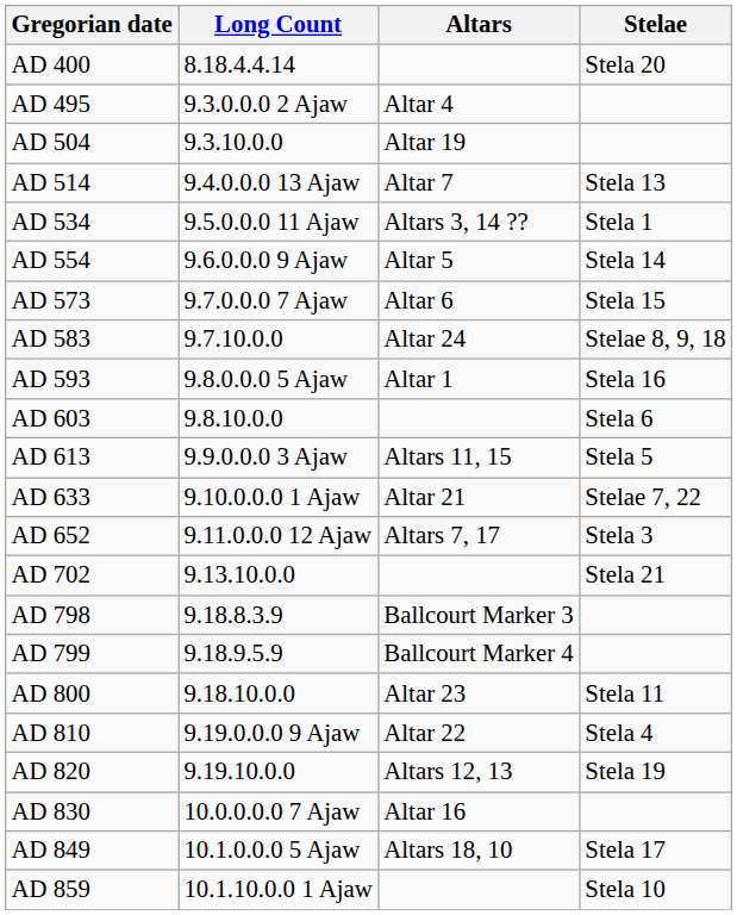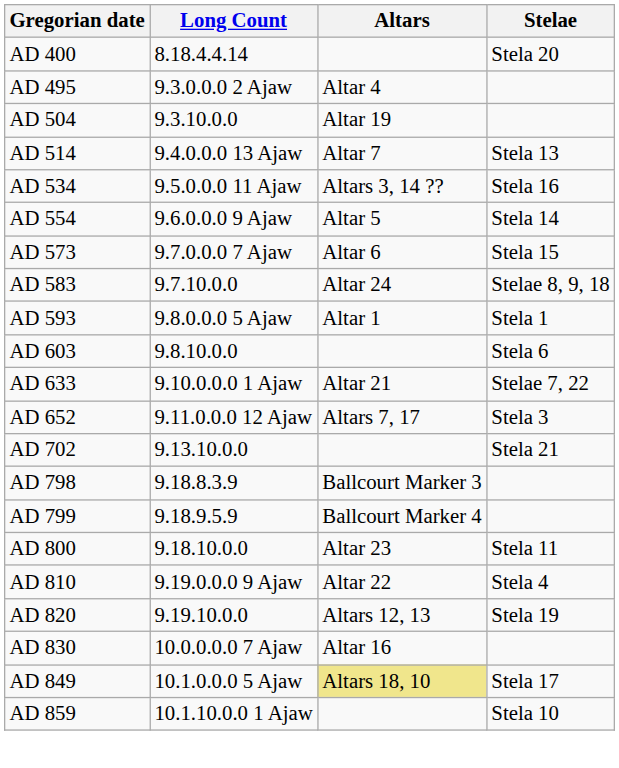AD 534 | Stelae: Stela 1 -> Stela 16
AD 593 | Stelae: Stela 16 -> Stela 1
- row: AD 613 | 9.9.0.0.0 3 Ajaw | Altars 11, 15 | Stela 5
AD 849 | Altars: no background -> khaki background
